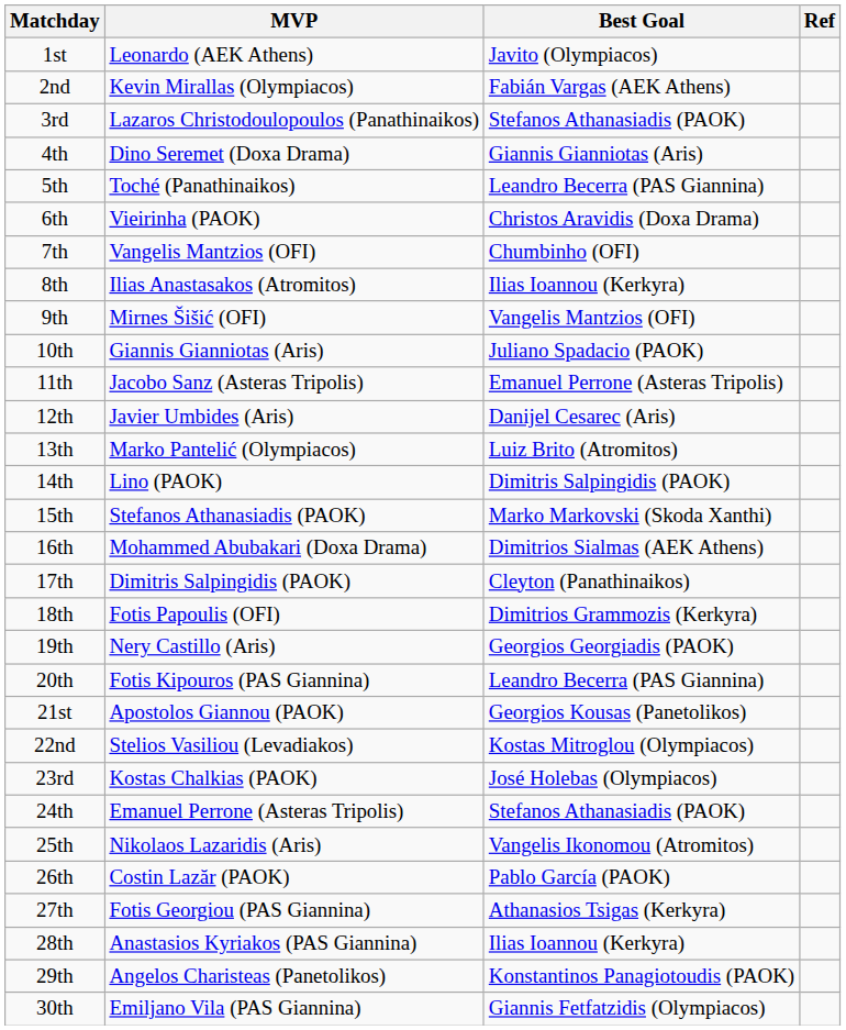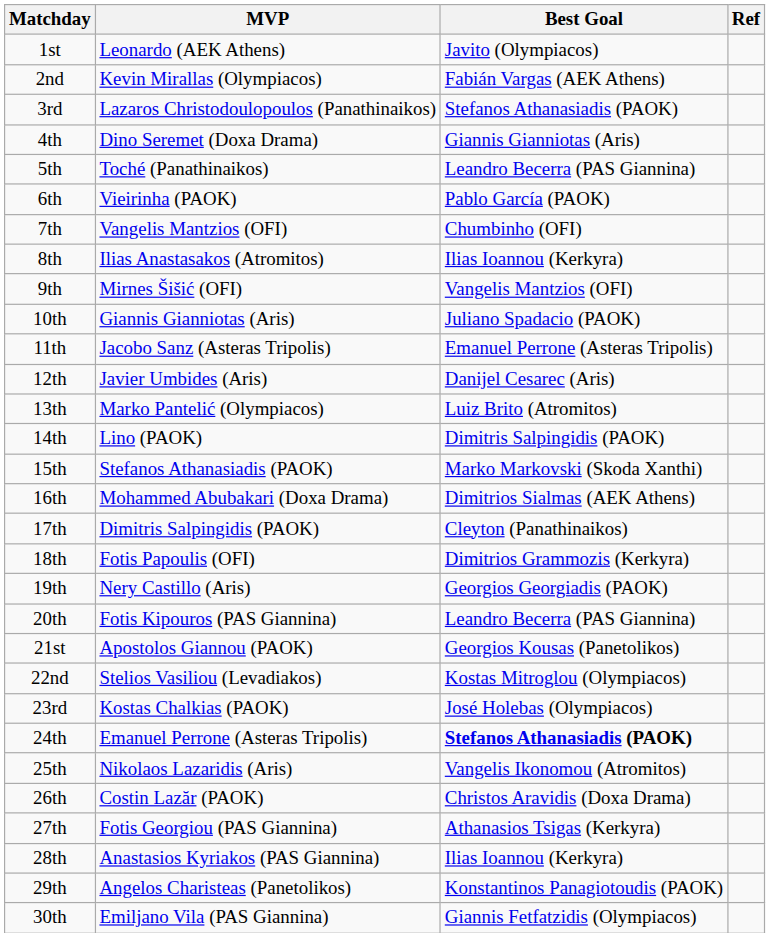6th | Best Goal: Christos Aravidis (Doxa Drama) -> Pablo García (PAOK)
24th | Best Goal: normal -> bold
26th | Best Goal: Pablo García (PAOK) -> Christos Aravidis (Doxa Drama)
